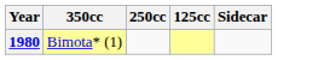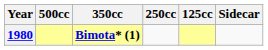+ column: 500cc
1980 | 350cc: normal -> bold
